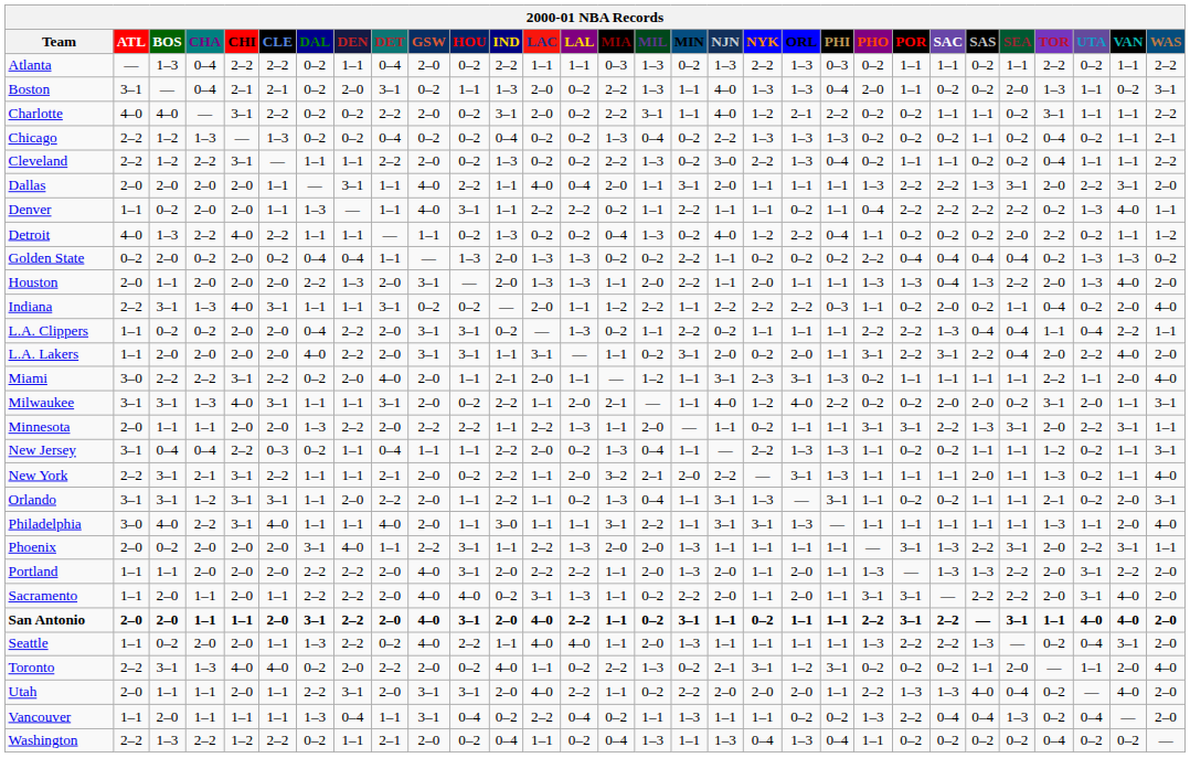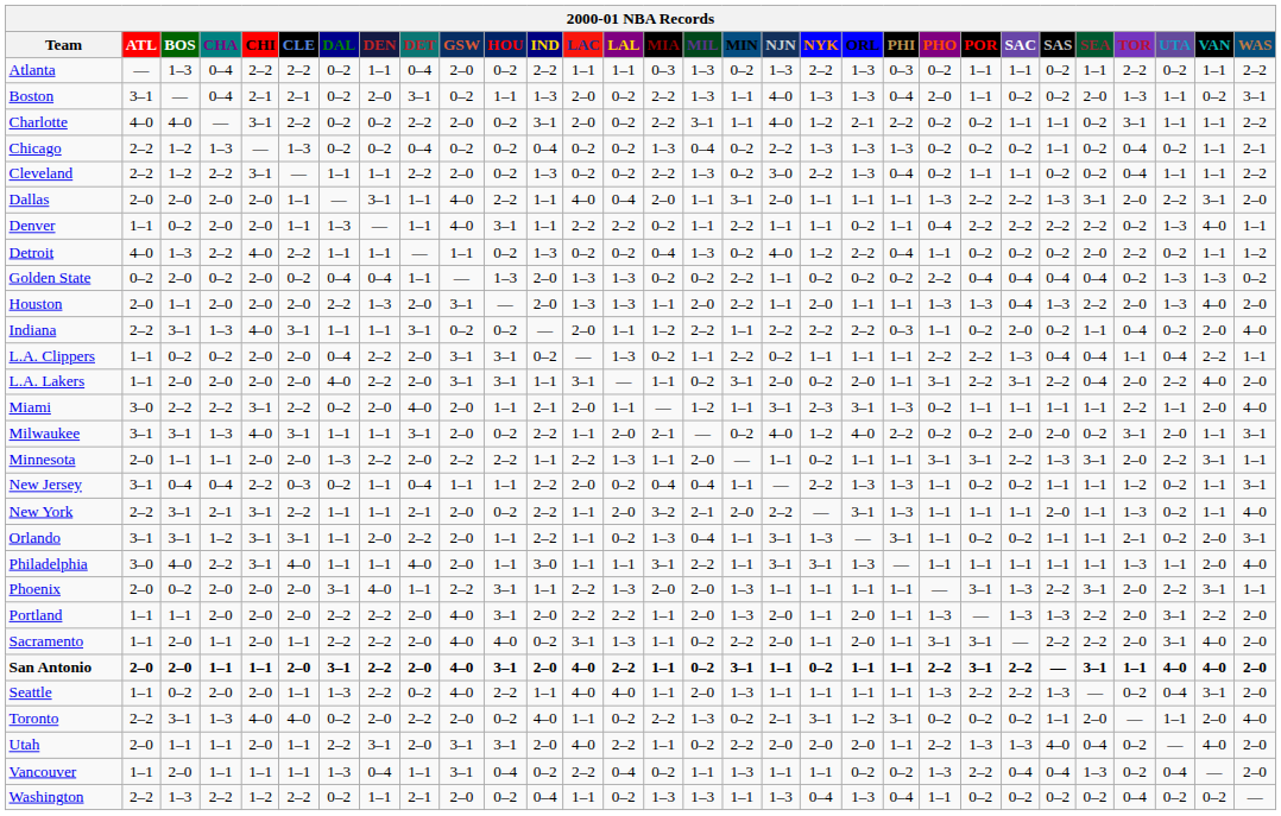Milwaukee | MIN: 1–1 -> 0–2
New Jersey | MIA: 1–3 -> 0–4
Washington | MIA: 0–4 -> 1–3
